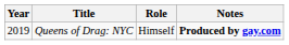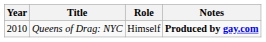Queens of Drag: NYC | Year: 2019 -> 2010
